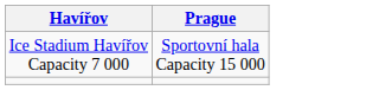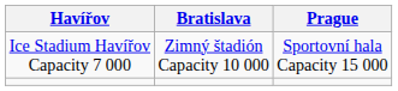+ column: Bratislava | Zimný štadión Capacity 10 000
